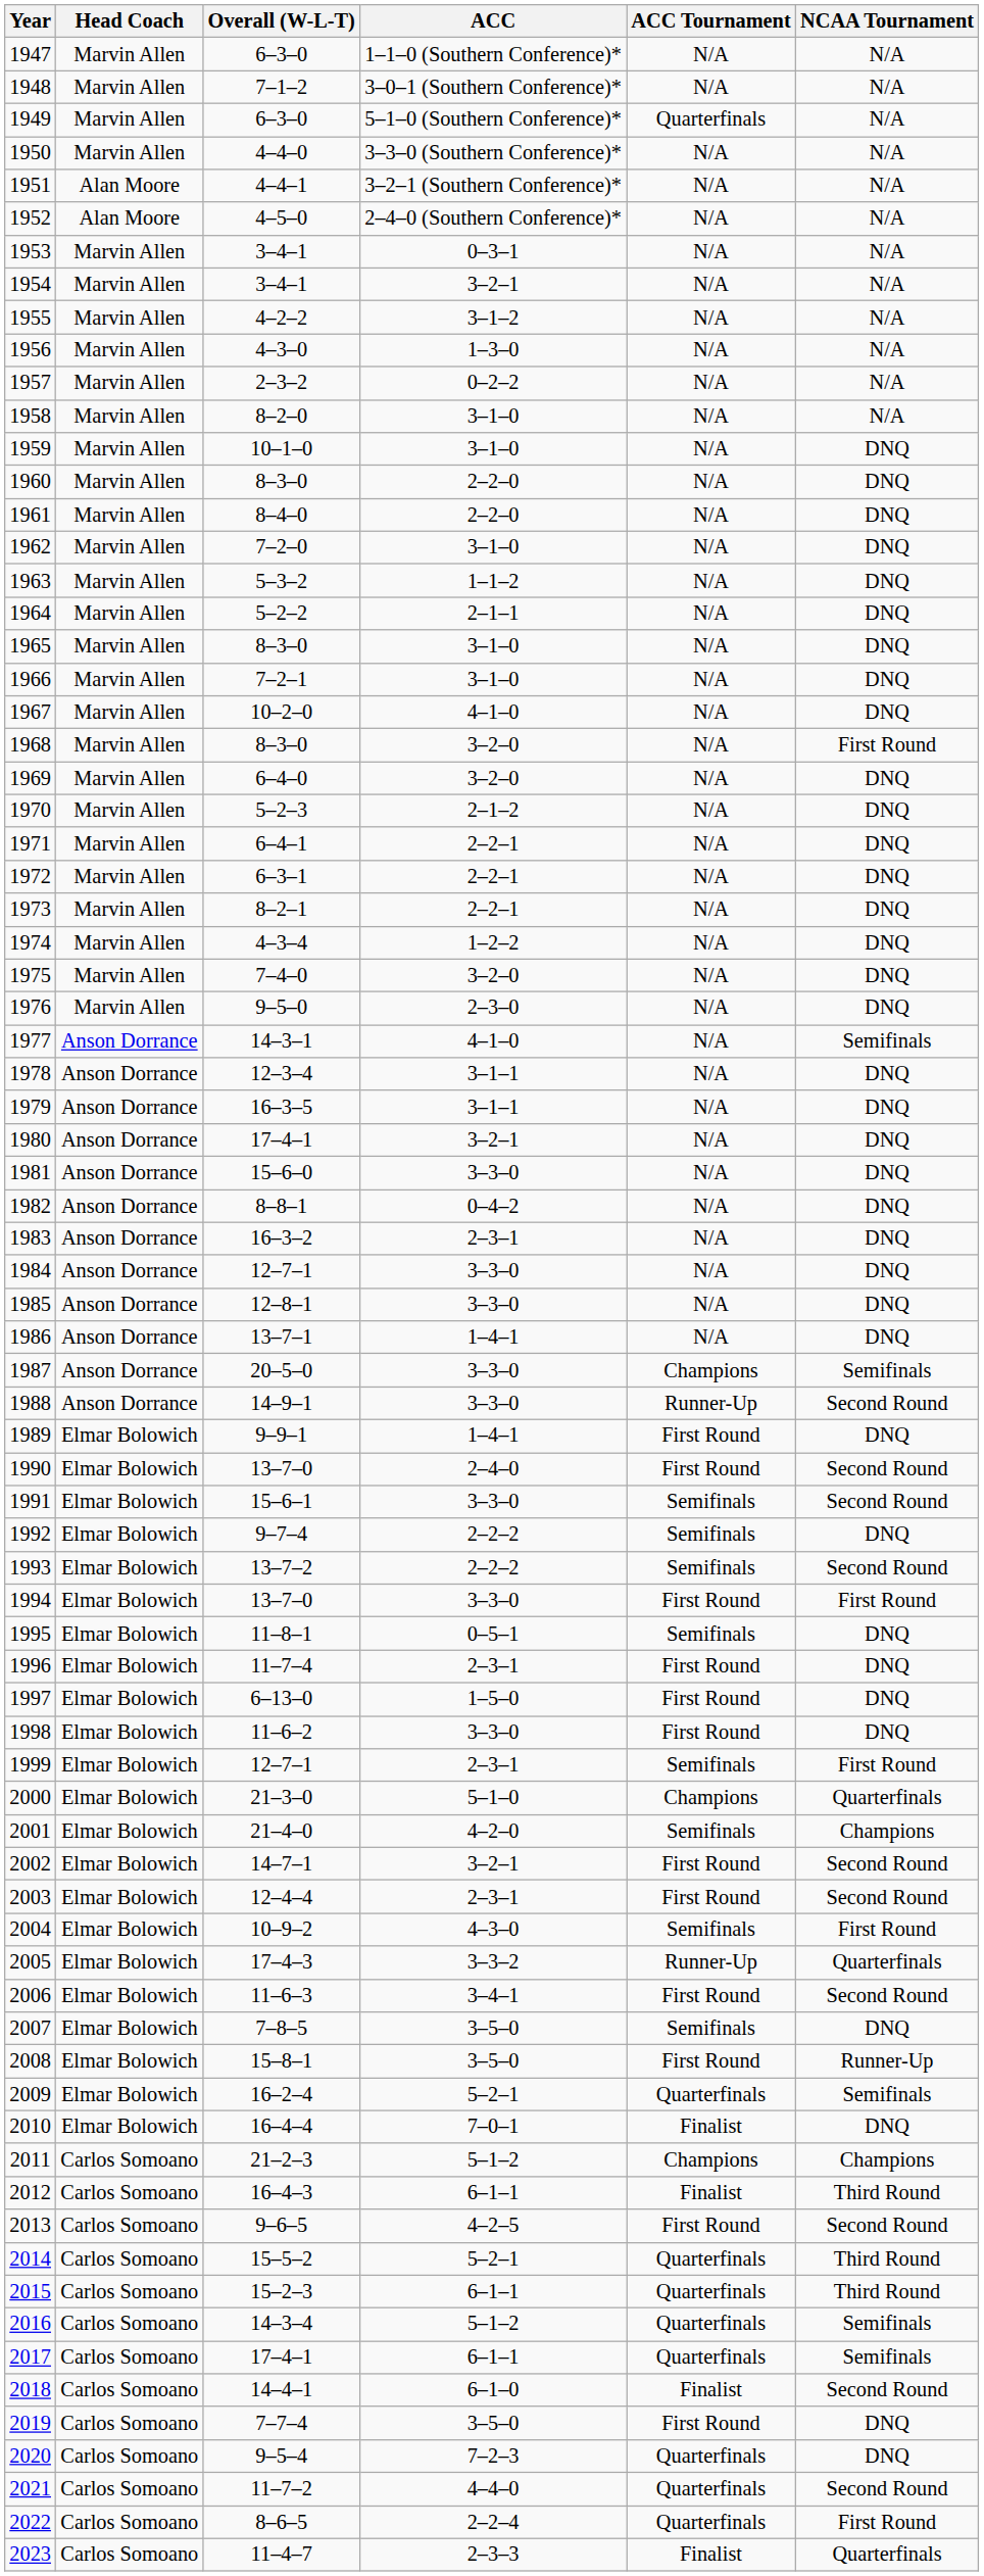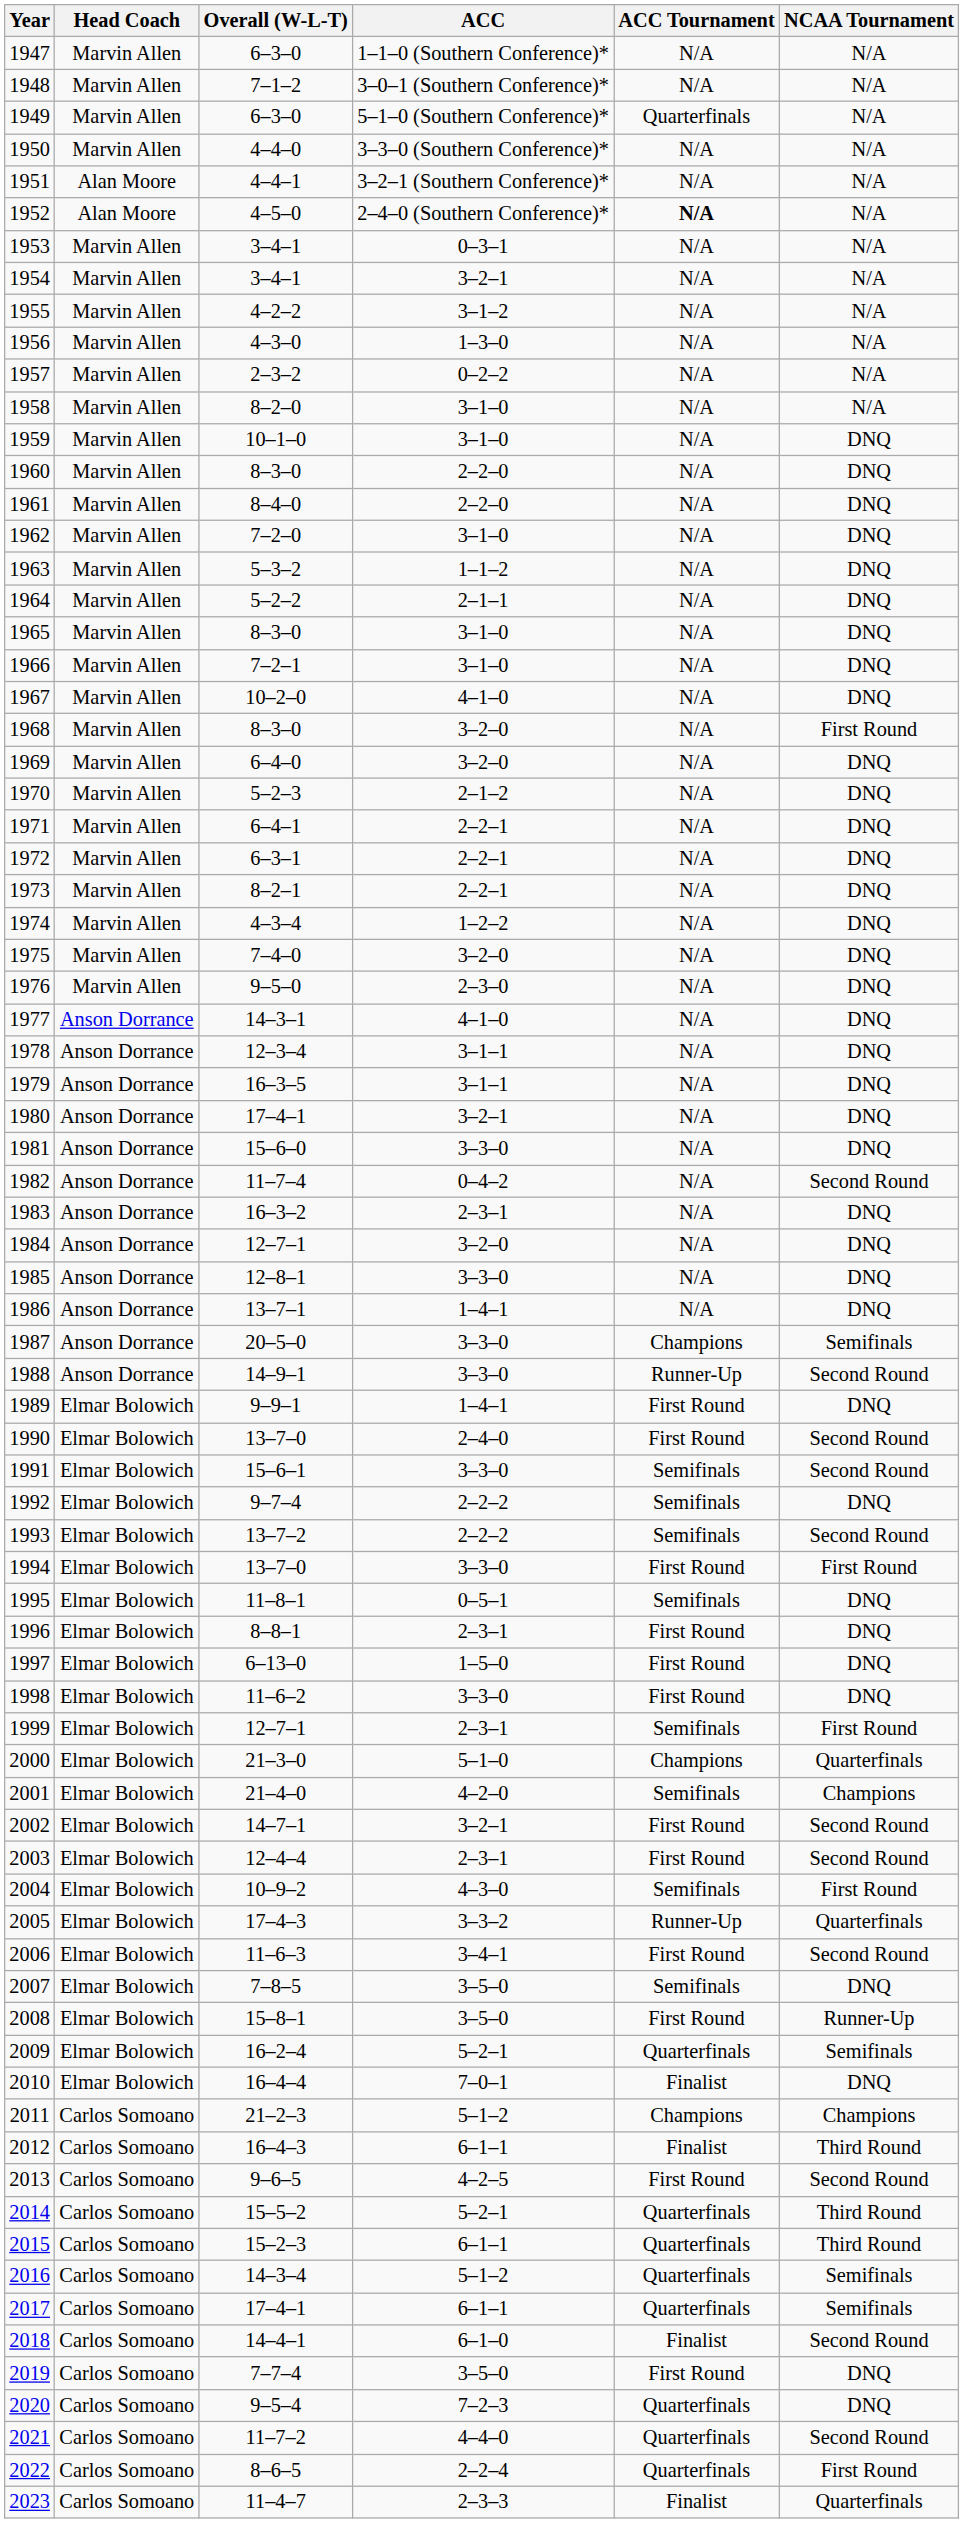1952 | ACC Tournament: normal -> bold
1977 | NCAA Tournament: Semifinals -> DNQ
1982 | Overall (W-L-T): 8–8–1 -> 11–7–4
1982 | NCAA Tournament: DNQ -> Second Round
1984 | ACC: 3–3–0 -> 3–2–0
1996 | Overall (W-L-T): 11–7–4 -> 8–8–1
